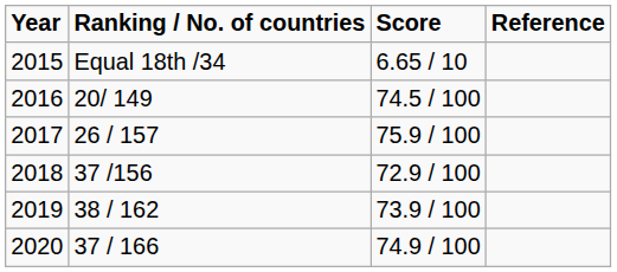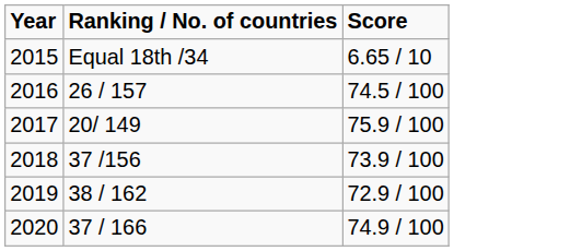- column: Reference
2016 | Ranking / No. of countries: 20/ 149 -> 26 / 157
2017 | Ranking / No. of countries: 26 / 157 -> 20/ 149
2018 | Score: 72.9 / 100 -> 73.9 / 100
2019 | Score: 73.9 / 100 -> 72.9 / 100
